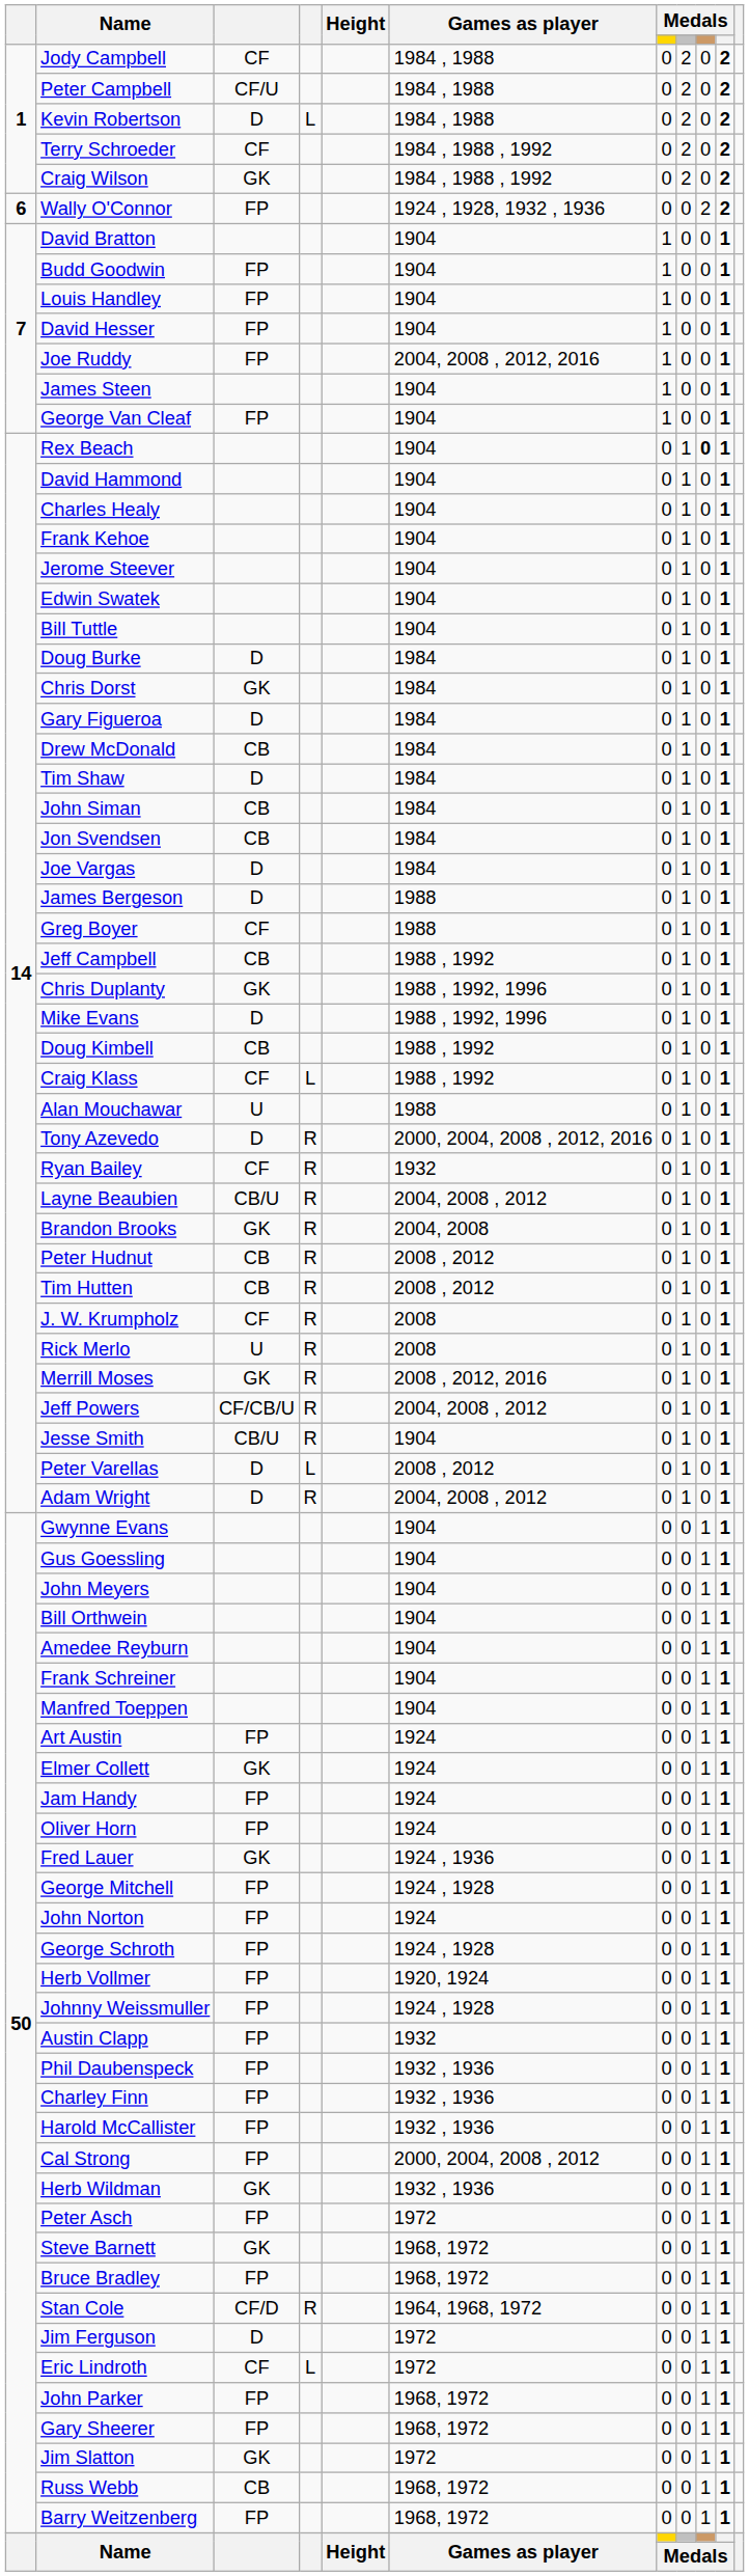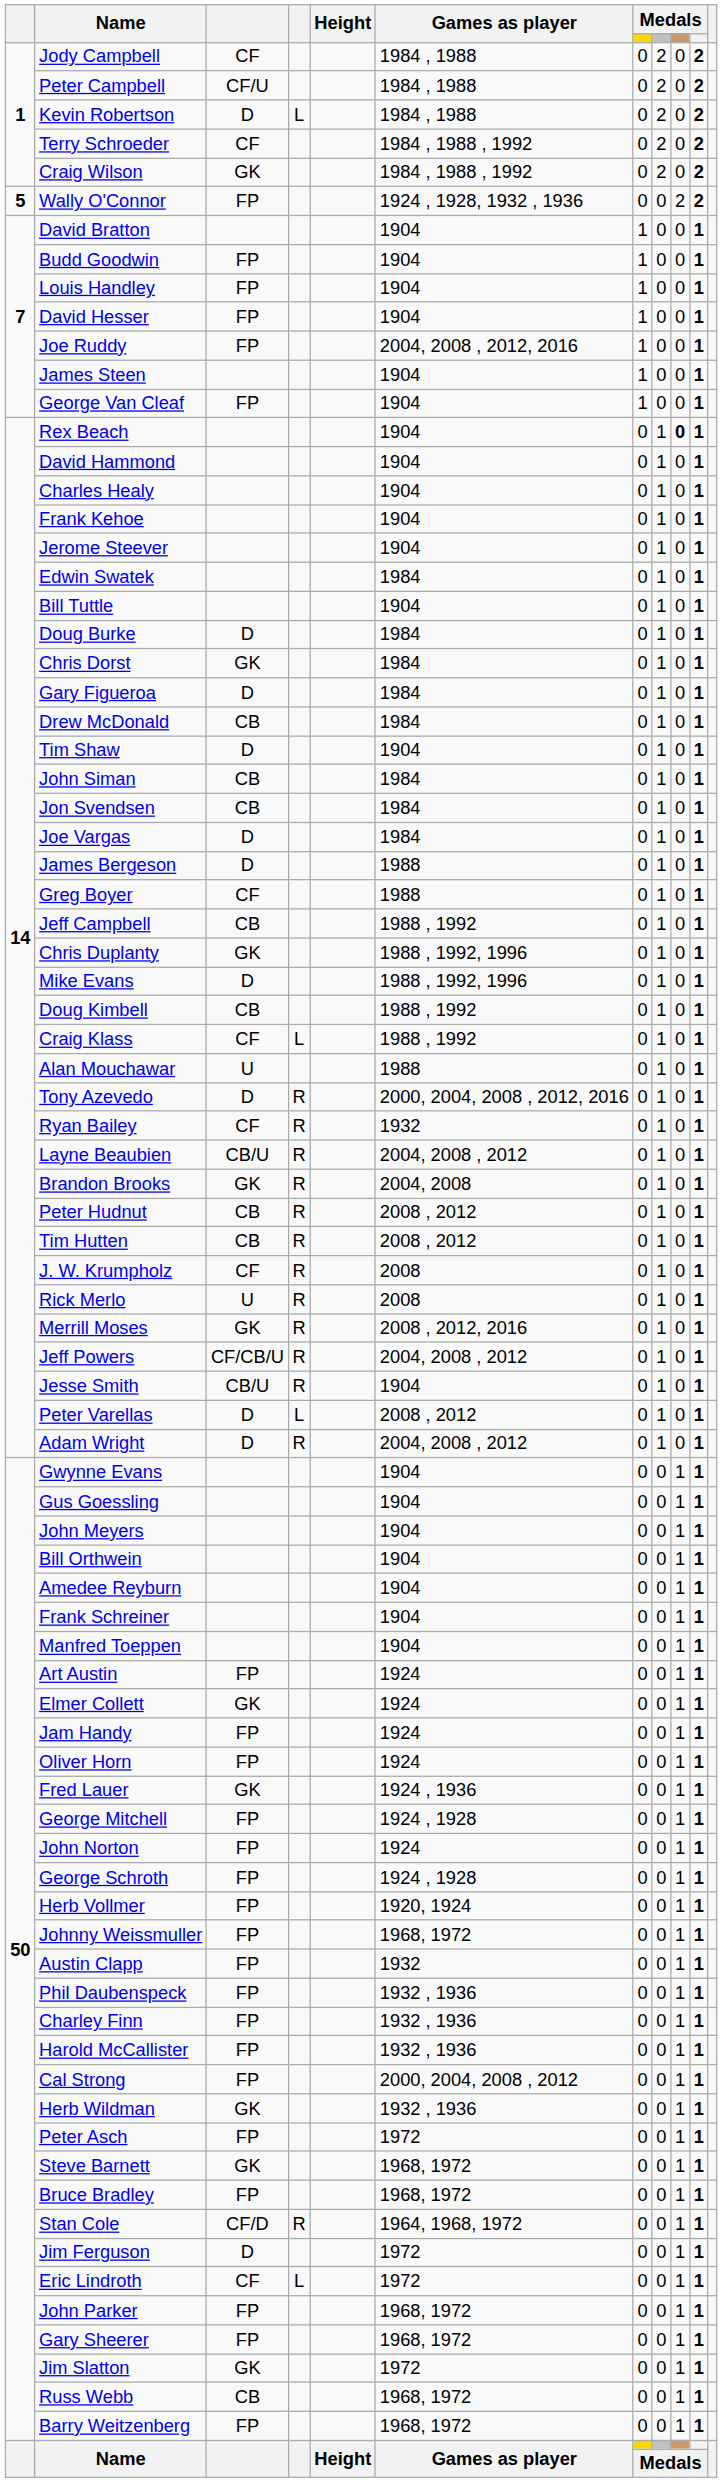Wally O'Connor | column 1: 6 -> 5
Edwin Swatek | Games as player: 1904 -> 1984
Tim Shaw | Games as player: 1984 -> 1904
Johnny Weissmuller | Games as player: 1924 , 1928 -> 1968, 1972
